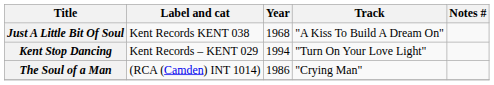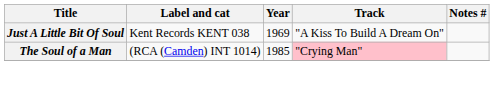Just A Little Bit Of Soul | Year: 1968 -> 1969
- row: Kent Stop Dancing | Kent Records – KENT 029 | 1994 | "Turn On Your Love Light"
The Soul of a Man | Year: 1986 -> 1985
The Soul of a Man | Track: no background -> pink background
